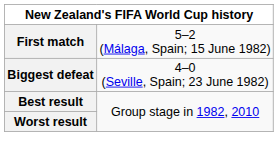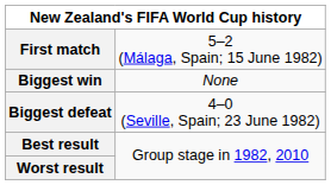+ row: Biggest win | None
